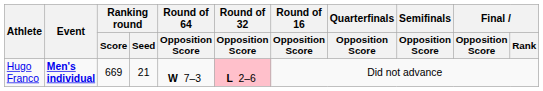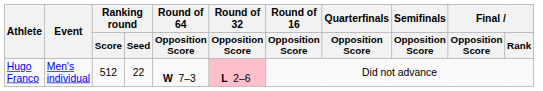Hugo Franco | Event: bold -> normal
Hugo Franco | Ranking round / Score: 669 -> 512
Hugo Franco | Ranking round / Seed: 21 -> 22
